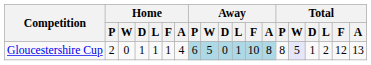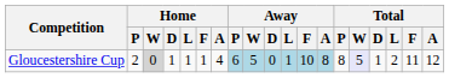Gloucestershire Cup | Home / W: no background -> lightgrey background
Gloucestershire Cup | Total / F: 12 -> 11
Gloucestershire Cup | Total / A: 13 -> 12
